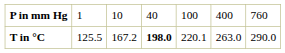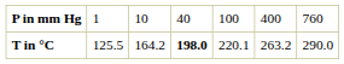T in °C | column 3: 167.2 -> 164.2
T in °C | column 6: 263.0 -> 263.2
